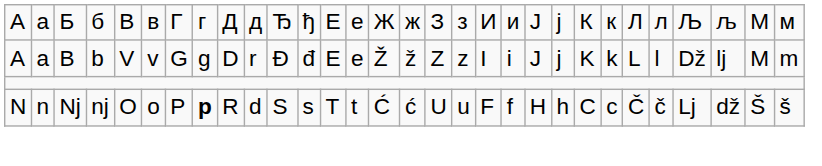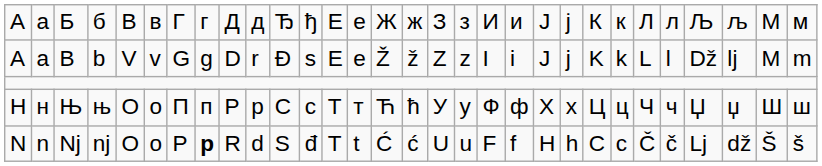A | column 12: đ -> s
+ row: Н | н | Њ | њ | О | о | П | п | Р | р | С | с | Т | т | Ћ | ћ | У | у | Ф | ф | Х | х | Ц | ц | Ч | ч | Џ | џ | Ш | ш
N | column 12: s -> đ
